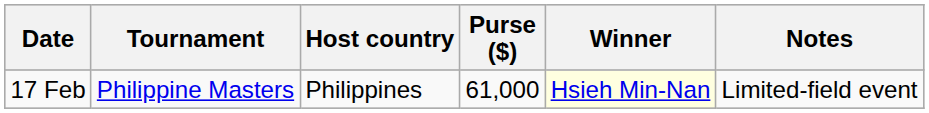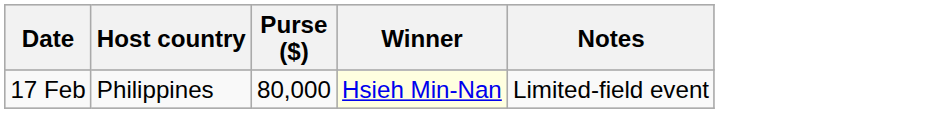- column: Tournament | Philippine Masters
17 Feb | Purse ($): 61,000 -> 80,000
